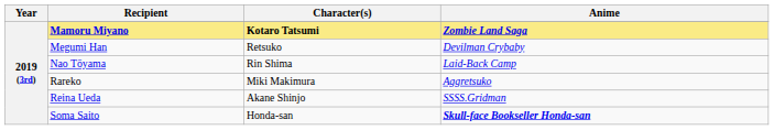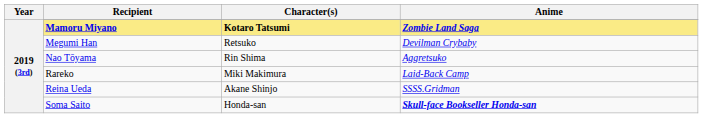Nao Tōyama | Anime: Laid-Back Camp -> Aggretsuko
Rareko | Anime: Aggretsuko -> Laid-Back Camp
